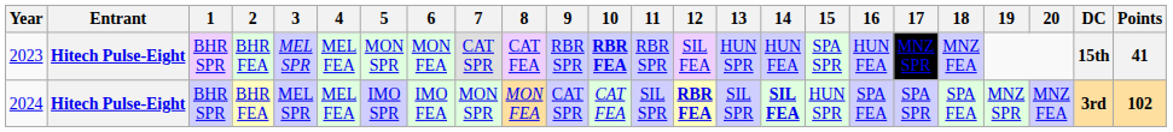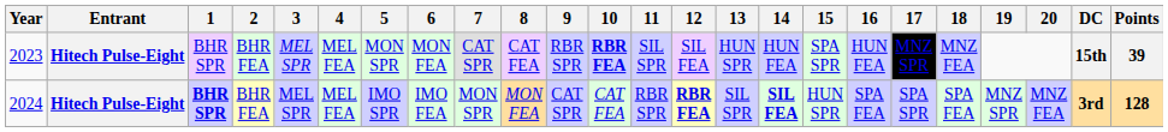2023 | 11: RBR SPR -> SIL SPR
2023 | Points: 41 -> 39
2024 | 1: normal -> bold
2024 | 11: SIL SPR -> RBR SPR
2024 | Points: 102 -> 128
